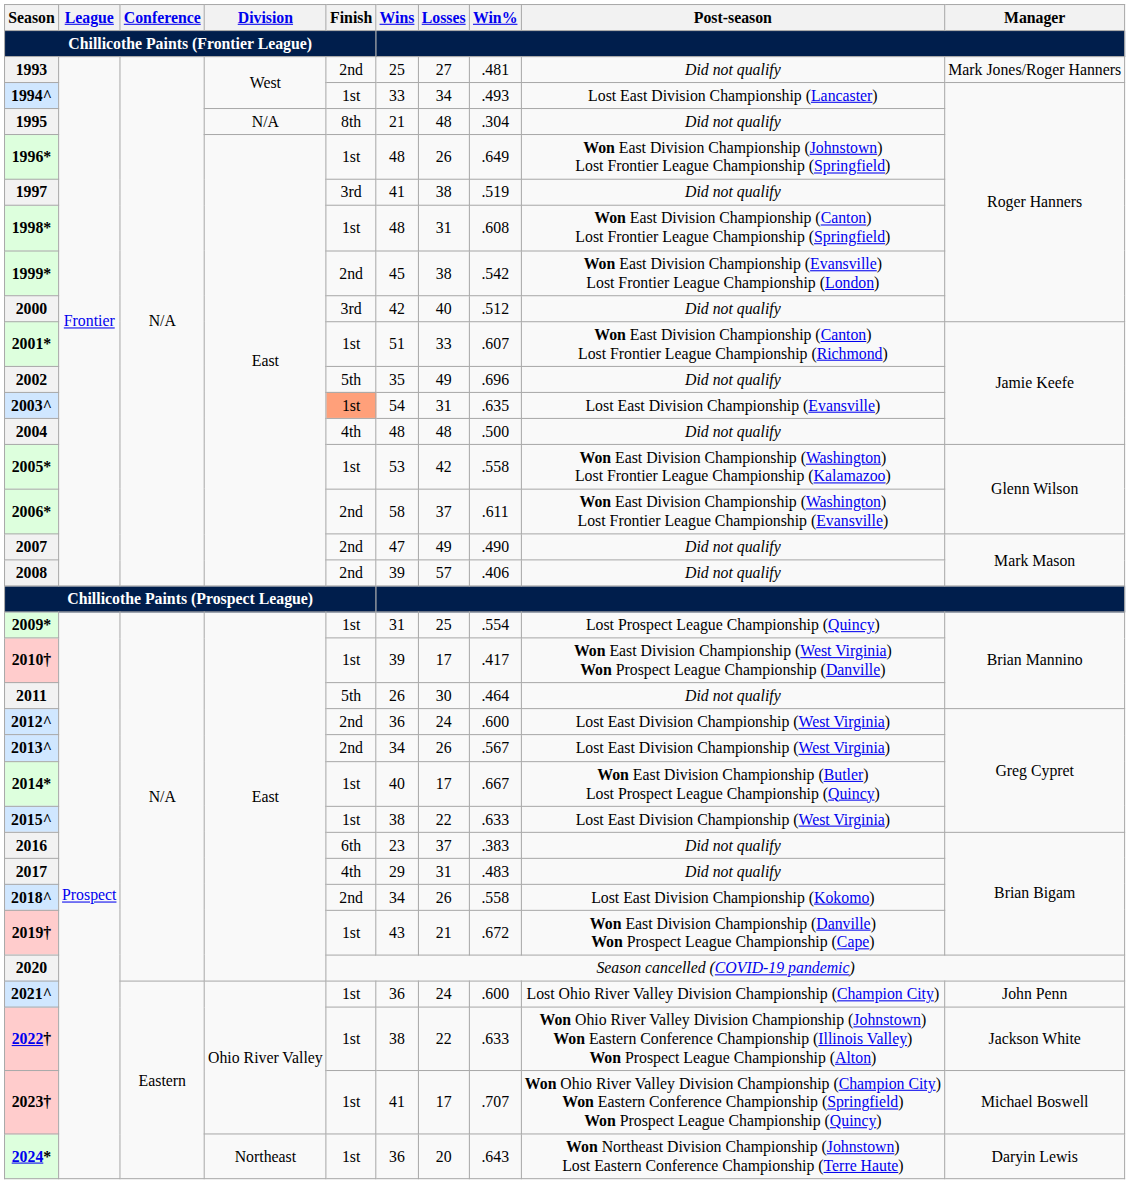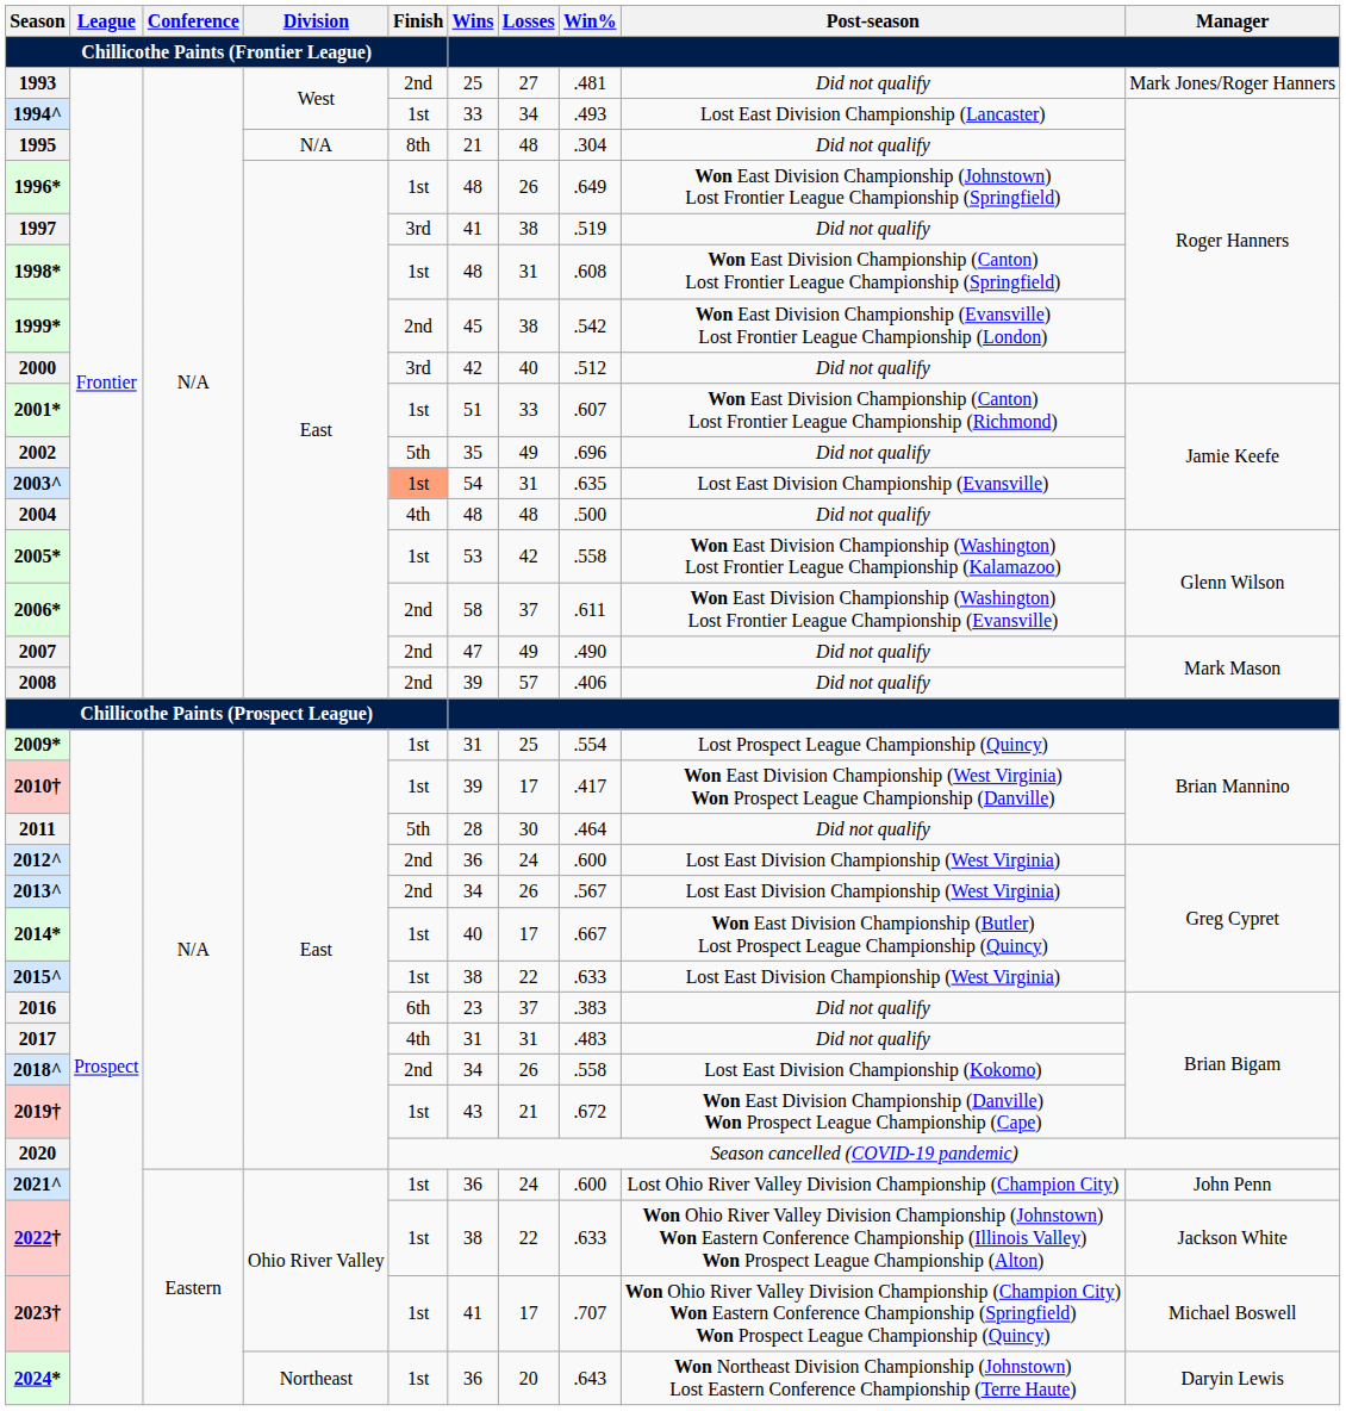2011 | Wins: 26 -> 28
2017 | Wins: 29 -> 31
